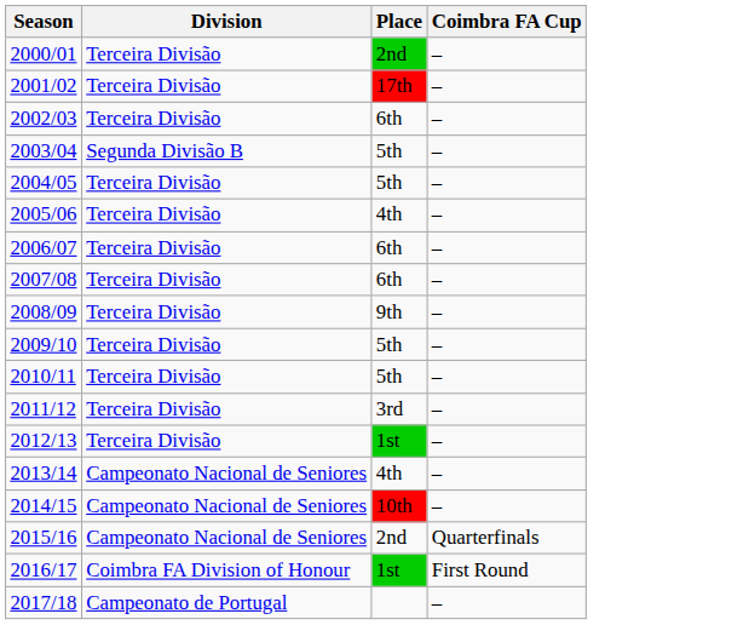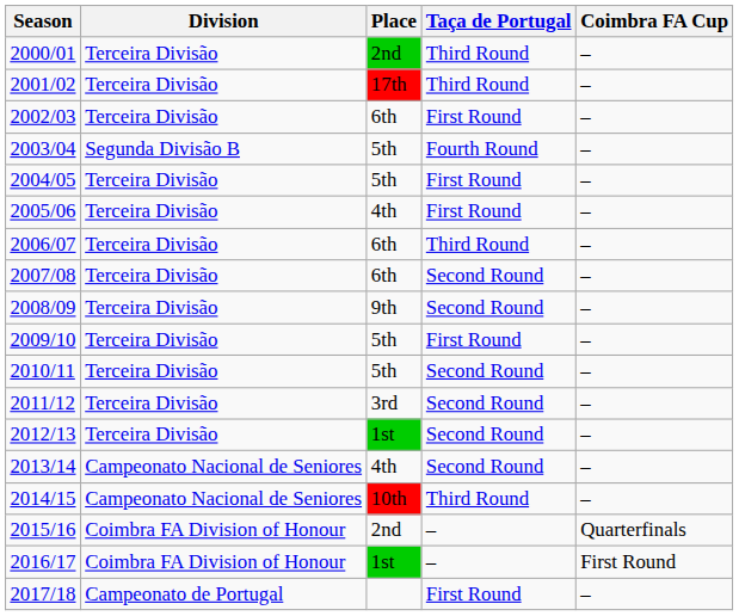+ column: Taça de Portugal | Third Round | Third Round | First Round | Fourth Round | First Round | First Round | Third Round | Second Round | Second Round | First Round | Second Round | Second Round | Second Round | Second Round | Third Round | – | – | First Round
2015/16 | Division: Campeonato Nacional de Seniores -> Coimbra FA Division of Honour
